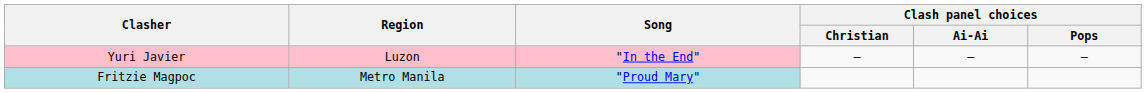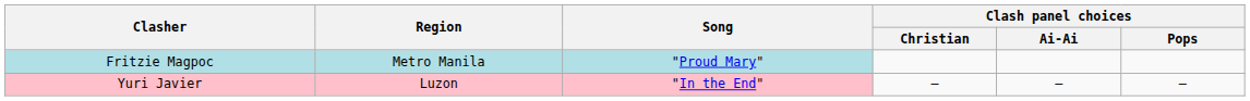rows swapped: Yuri Javier <-> Fritzie Magpoc
